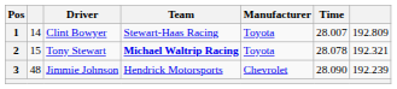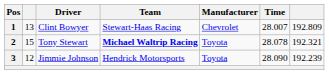1 | column 2: 14 -> 13
1 | Manufacturer: Toyota -> Chevrolet
3 | column 2: 48 -> 12
3 | Manufacturer: Chevrolet -> Toyota
